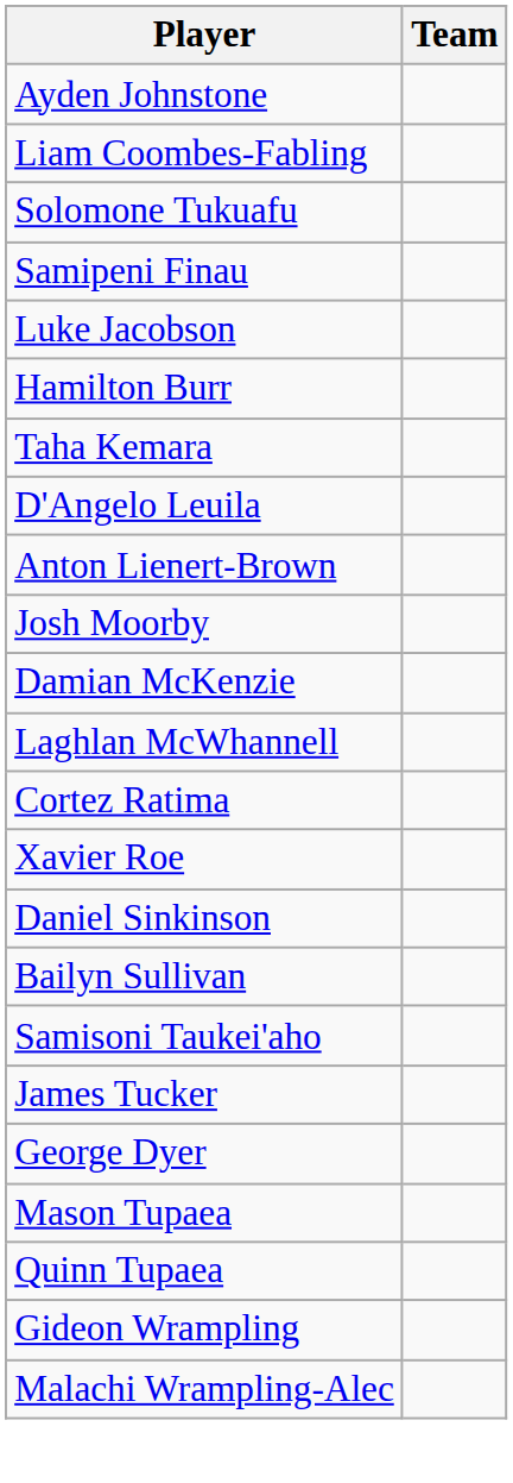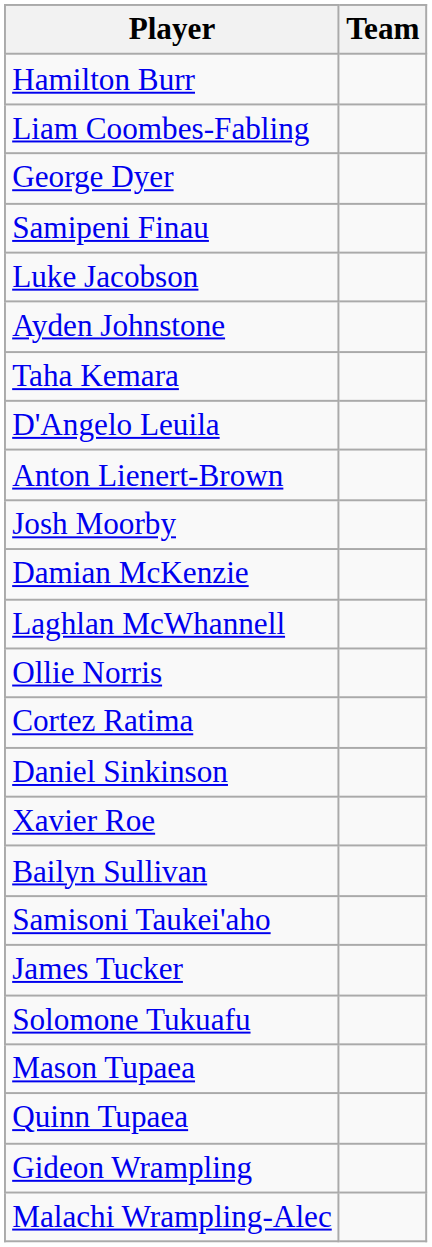rows swapped: Hamilton Burr <-> Ayden Johnstone
rows swapped: George Dyer <-> Solomone Tukuafu
+ row: Ollie Norris
rows swapped: Xavier Roe <-> Daniel Sinkinson
